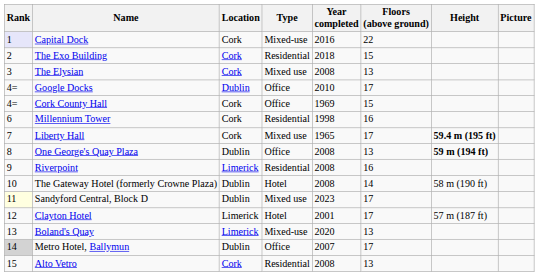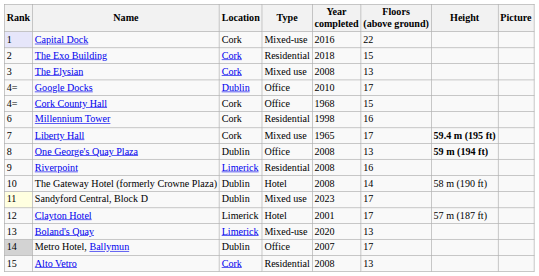Cork County Hall | Year completed: 1969 -> 1968
